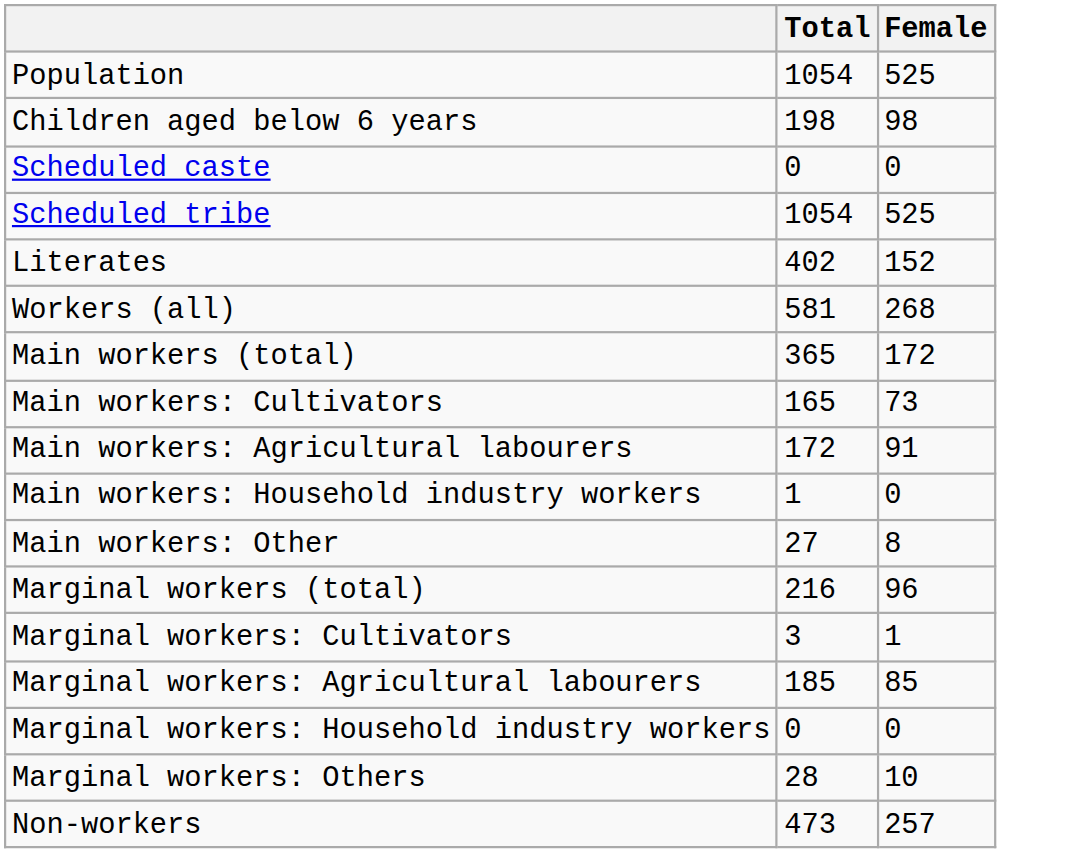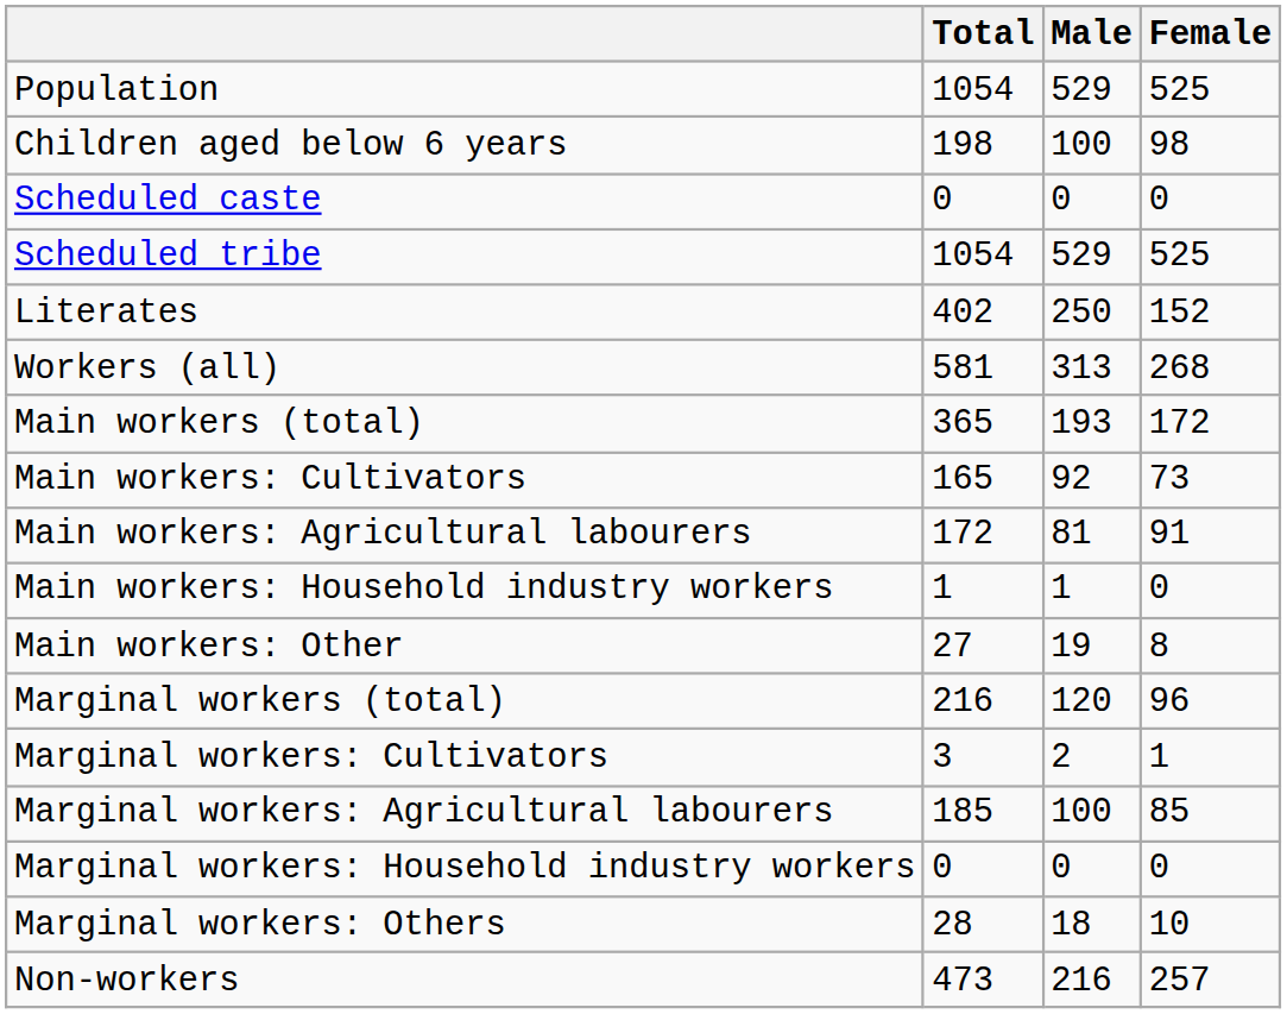+ column: Male | 529 | 100 | 0 | 529 | 250 | 313 | 193 | 92 | 81 | 1 | 19 | 120 | 2 | 100 | 0 | 18 | 216
